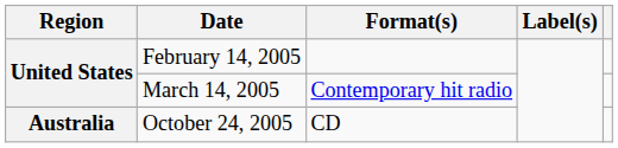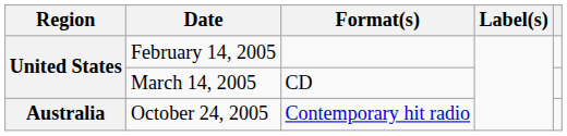March 14, 2005 | Format(s): Contemporary hit radio -> CD
October 24, 2005 | Format(s): CD -> Contemporary hit radio
